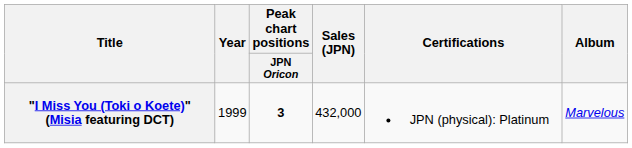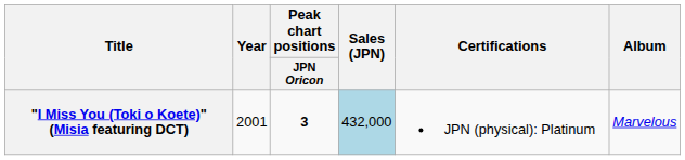"I Miss You (Toki o Koete)" (Misia featuring DCT) | Year: 1999 -> 2001
"I Miss You (Toki o Koete)" (Misia featuring DCT) | Sales (JPN): no background -> lightblue background
